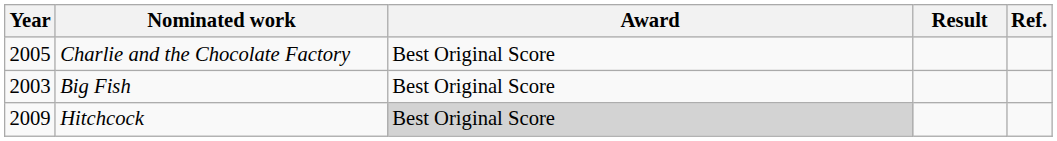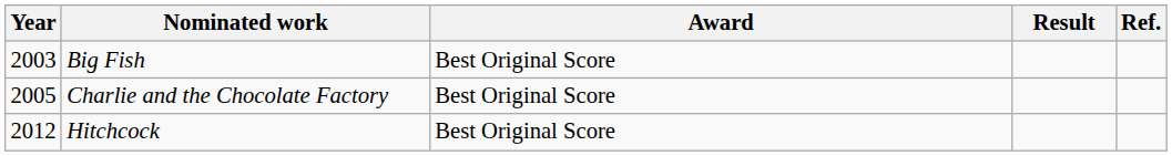rows swapped: Big Fish <-> Charlie and the Chocolate Factory
Hitchcock | Year: 2009 -> 2012
Hitchcock | Award: lightgrey background -> no background
